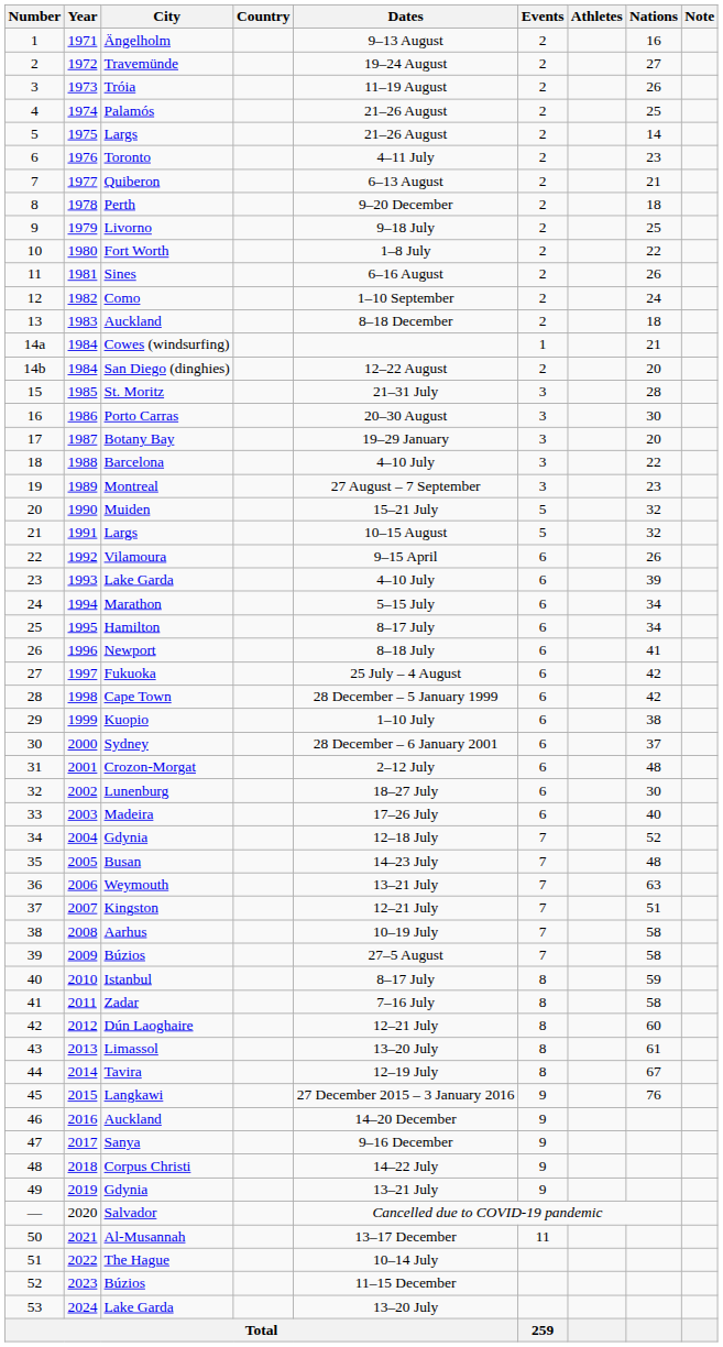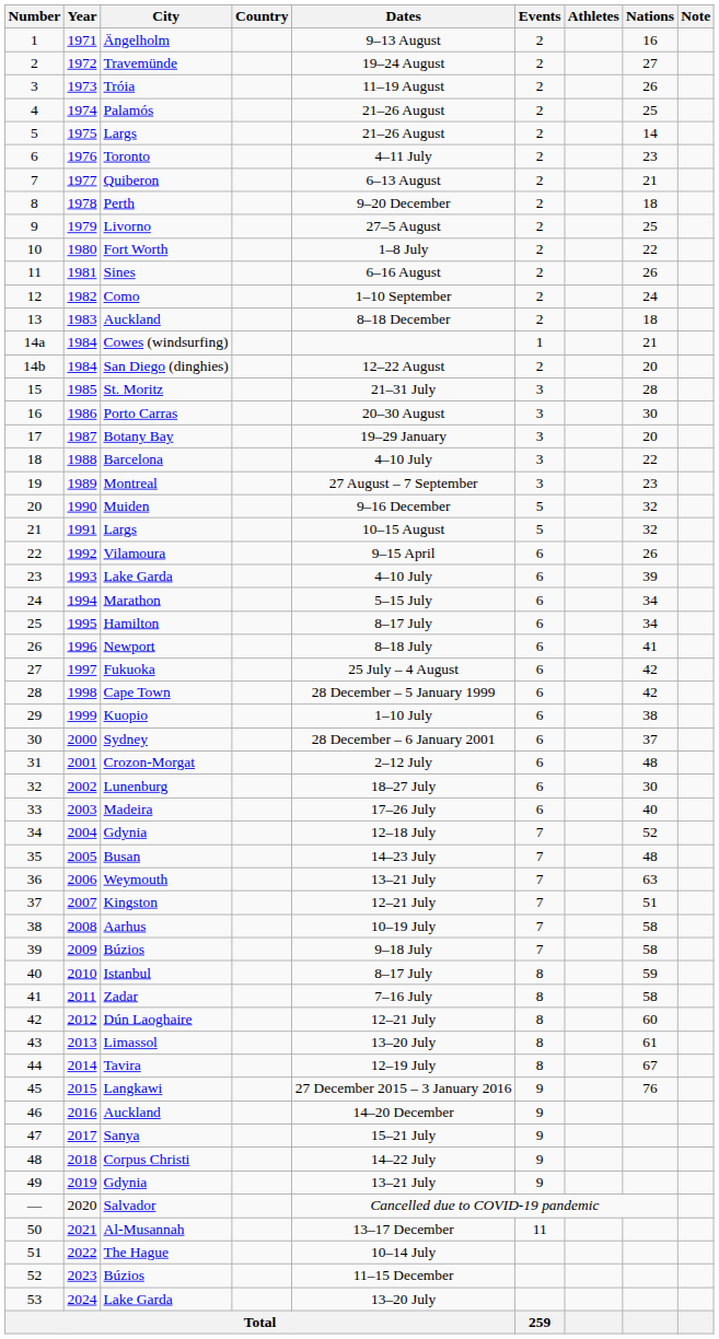Livorno | Dates: 9–18 July -> 27–5 August
Muiden | Dates: 15–21 July -> 9–16 December
39 / Búzios | Dates: 27–5 August -> 9–18 July
Sanya | Dates: 9–16 December -> 15–21 July
